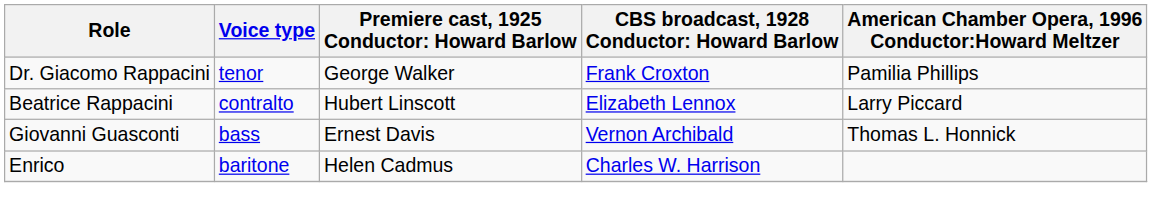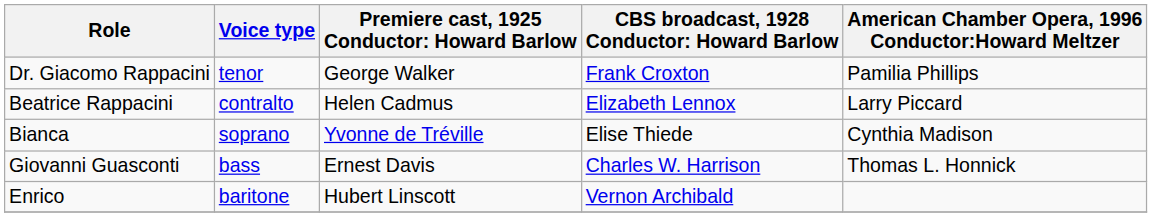Beatrice Rappacini | column 3: Hubert Linscott -> Helen Cadmus
+ row: Bianca | soprano | Yvonne de Tréville | Elise Thiede | Cynthia Madison
Giovanni Guasconti | column 4: Vernon Archibald -> Charles W. Harrison
Enrico | column 3: Helen Cadmus -> Hubert Linscott
Enrico | column 4: Charles W. Harrison -> Vernon Archibald
